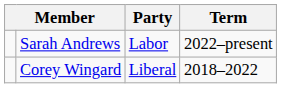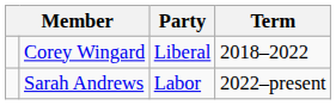rows swapped: Corey Wingard <-> Sarah Andrews
